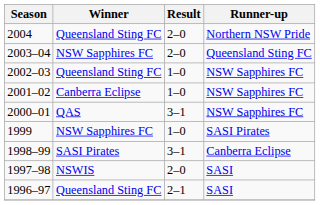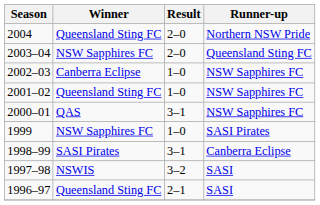2002–03 | Winner: Queensland Sting FC -> Canberra Eclipse
2001–02 | Winner: Canberra Eclipse -> Queensland Sting FC
1997–98 | Result: 2–0 -> 3–2
